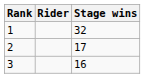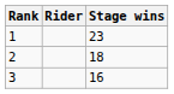1 | Stage wins: 32 -> 23
2 | Stage wins: 17 -> 18
